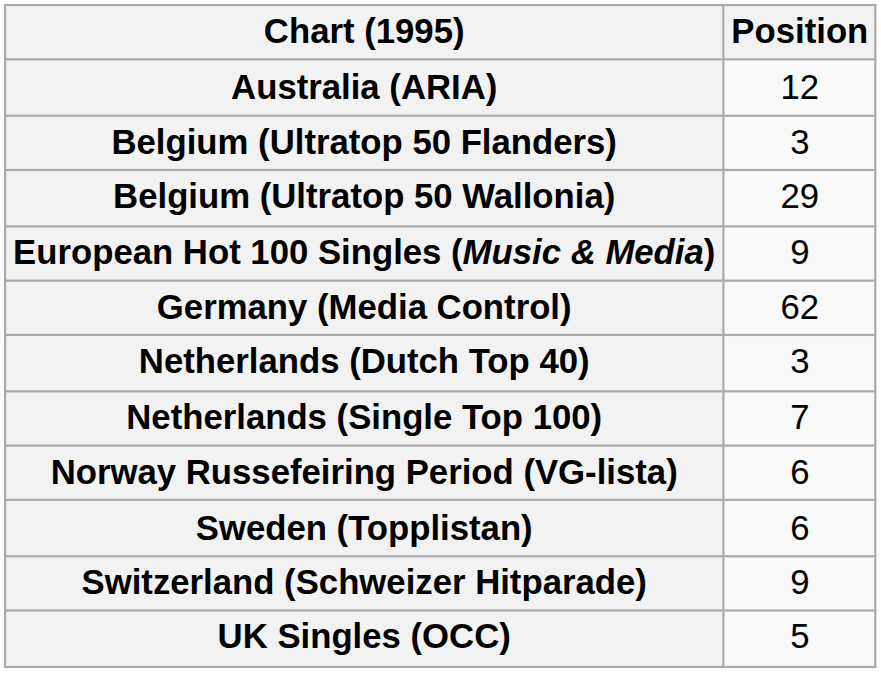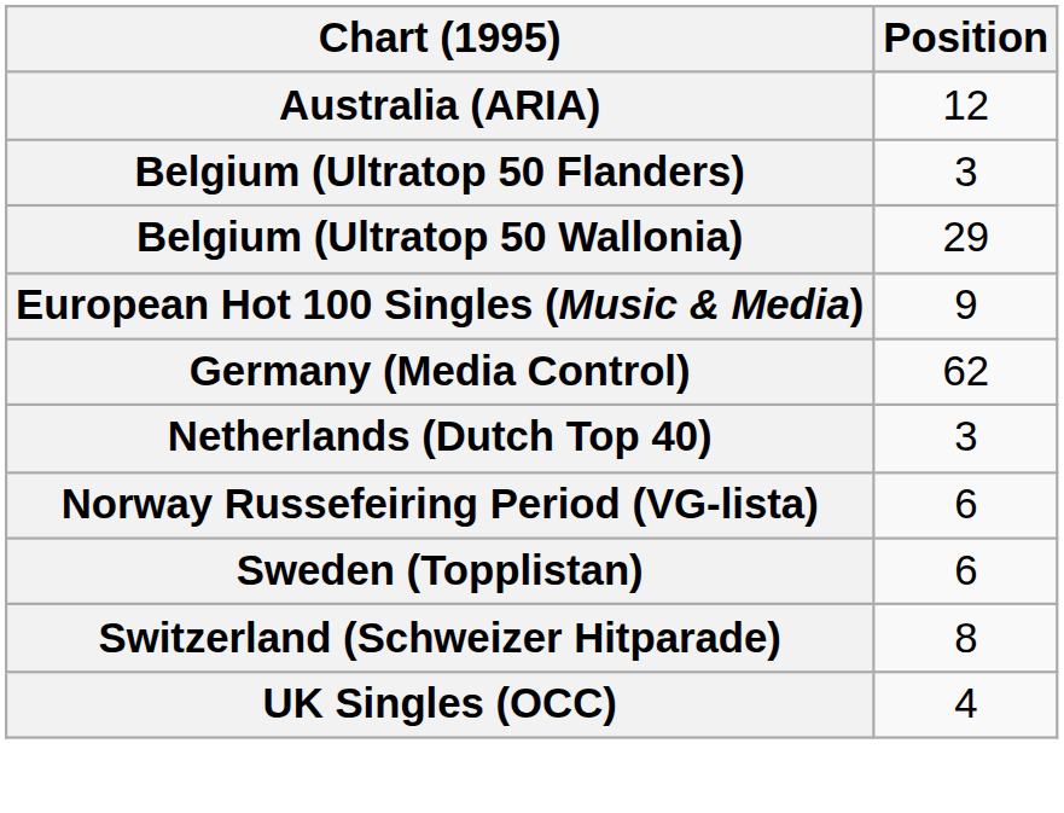- row: Netherlands (Single Top 100) | 7
Switzerland (Schweizer Hitparade) | Position: 9 -> 8
UK Singles (OCC) | Position: 5 -> 4
